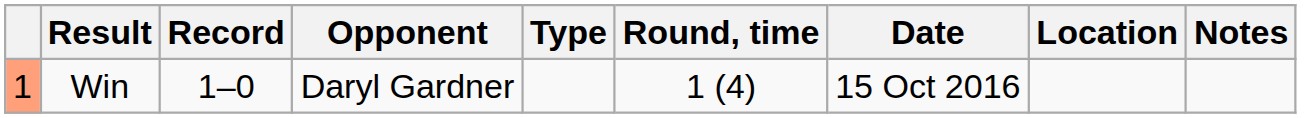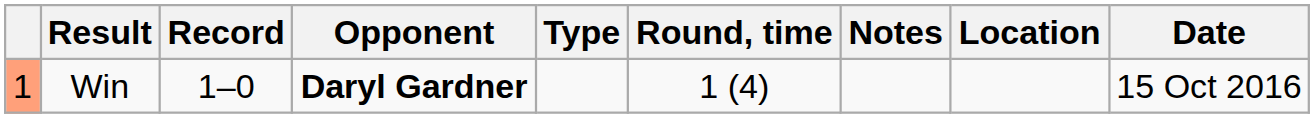columns swapped: Date <-> Notes
Win | Opponent: normal -> bold
